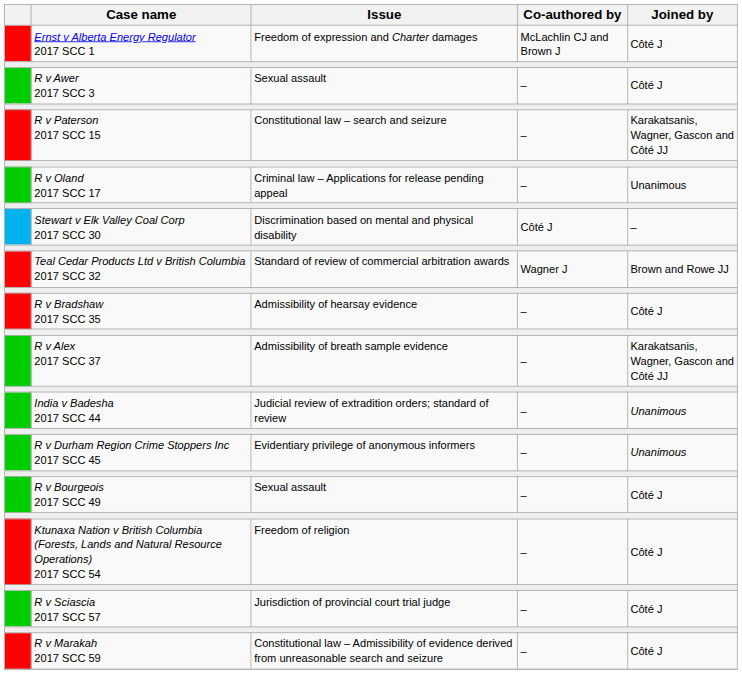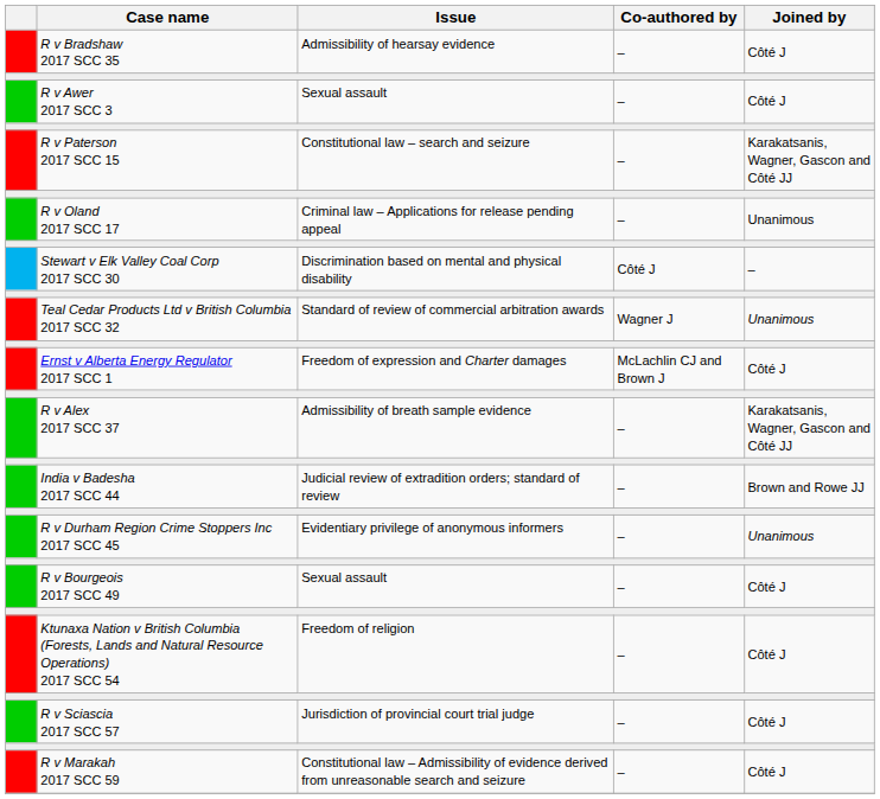rows swapped: Ernst v Alberta Energy Regulator 2017 SCC 1 <-> R v Bradshaw 2017 SCC 35
Teal Cedar Products Ltd v British Columbia 2017 SCC 32 | Joined by: Brown and Rowe JJ -> Unanimous
India v Badesha 2017 SCC 44 | Joined by: Unanimous -> Brown and Rowe JJ
